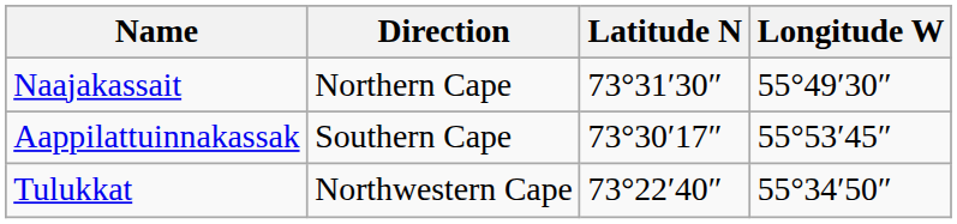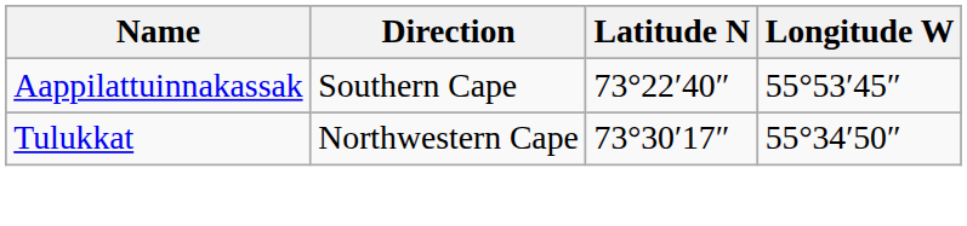- row: Naajakassait | Northern Cape | 73°31′30″ | 55°49′30″
Aappilattuinnakassak | Latitude N: 73°30′17″ -> 73°22′40″
Tulukkat | Latitude N: 73°22′40″ -> 73°30′17″
